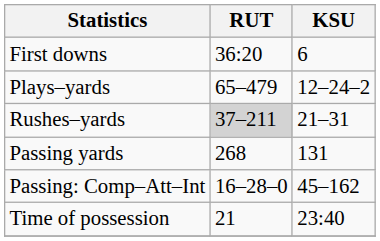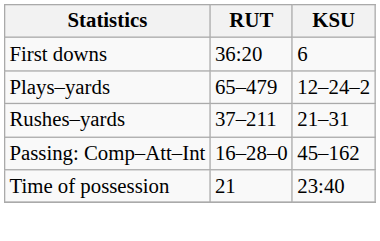Rushes–yards | RUT: lightgrey background -> no background
- row: Passing yards | 268 | 131
